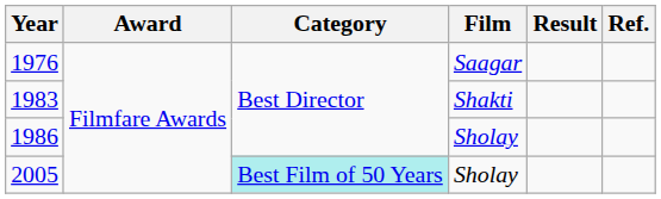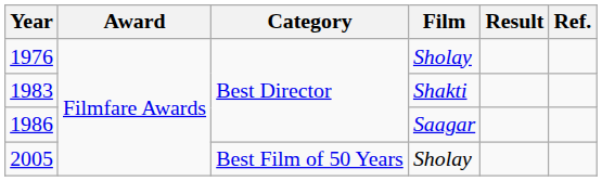1976 | Film: Saagar -> Sholay
1986 | Film: Sholay -> Saagar
2005 | Category: paleturquoise background -> no background
